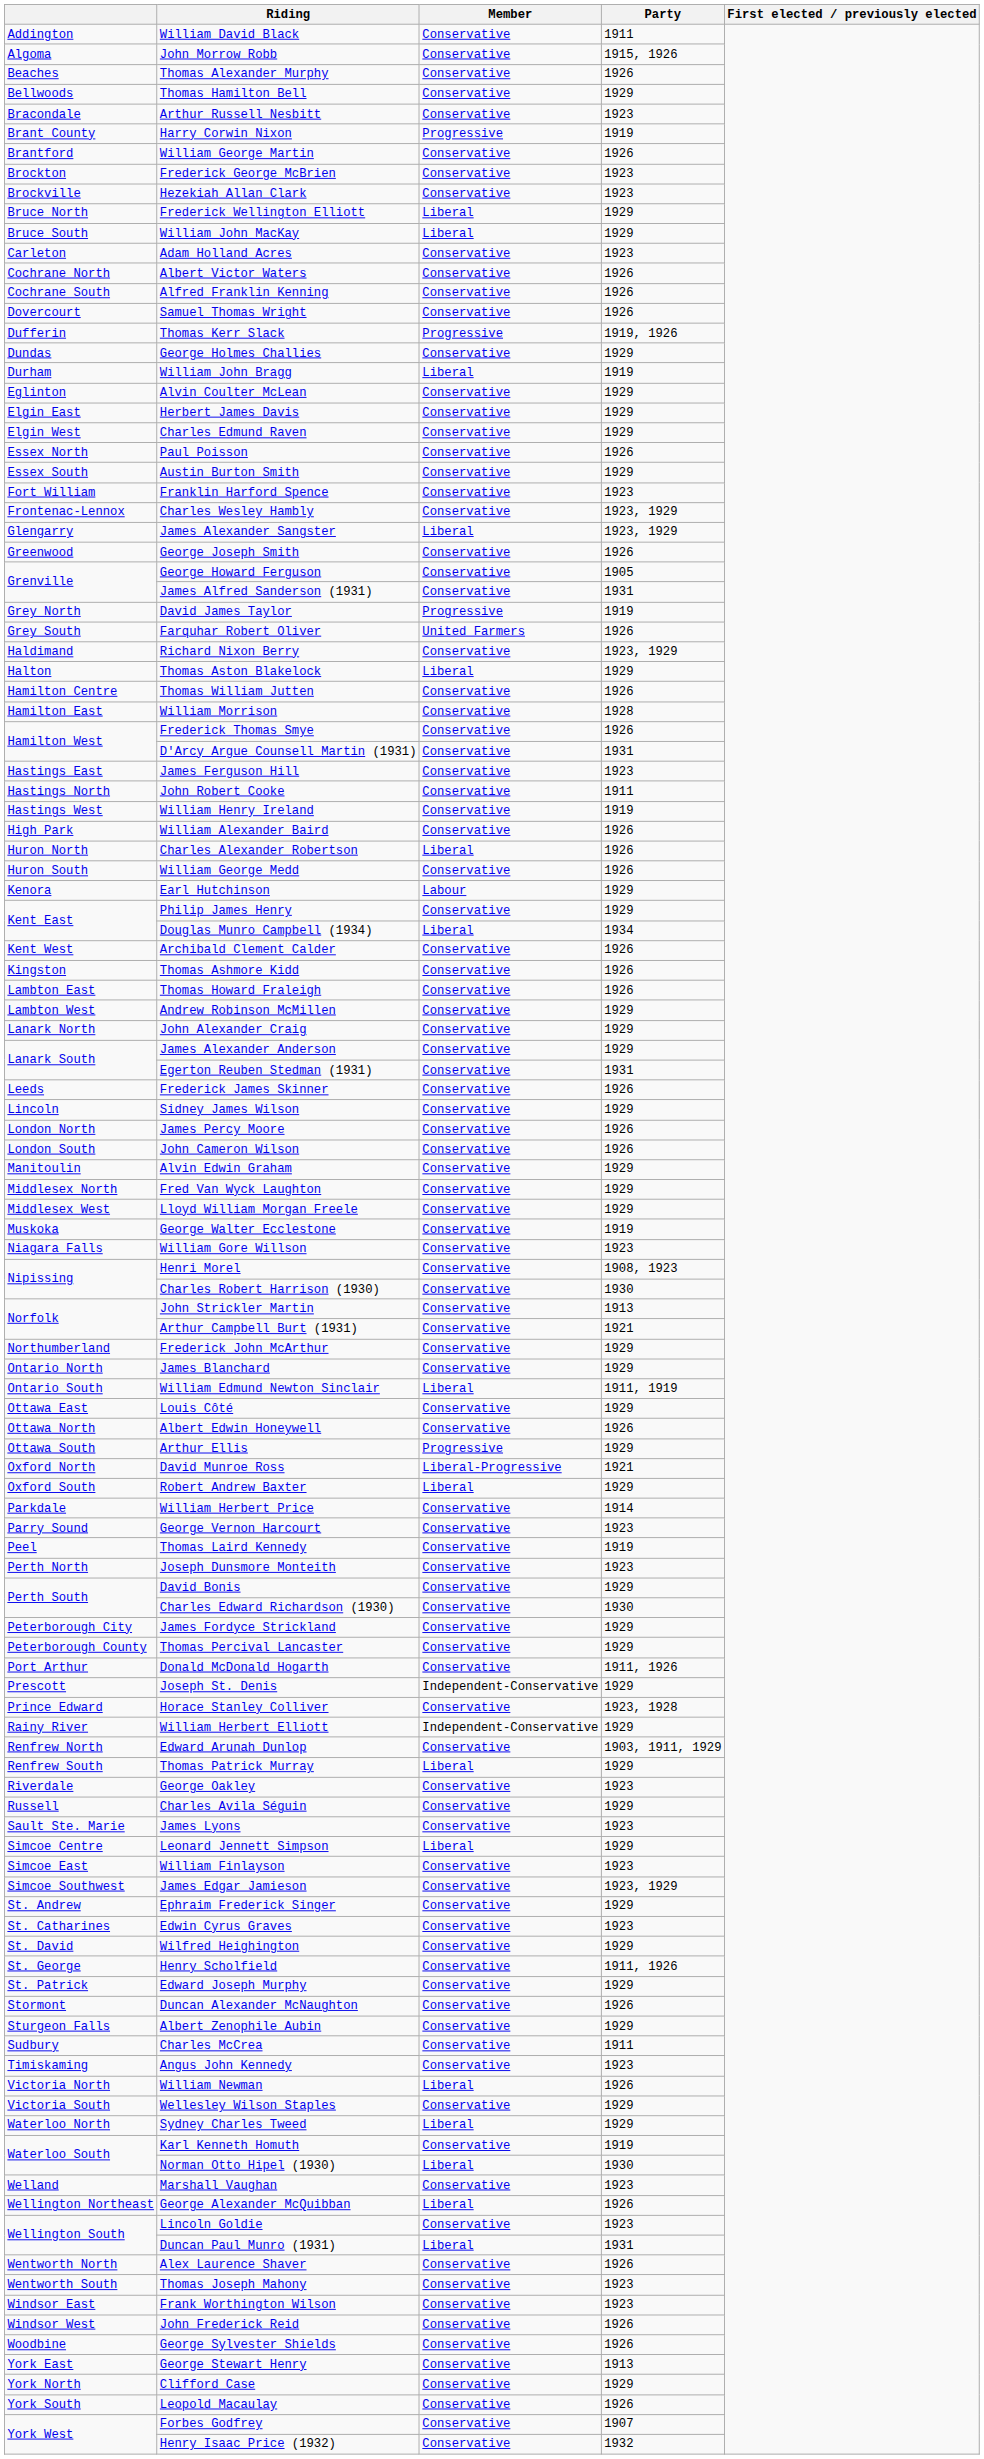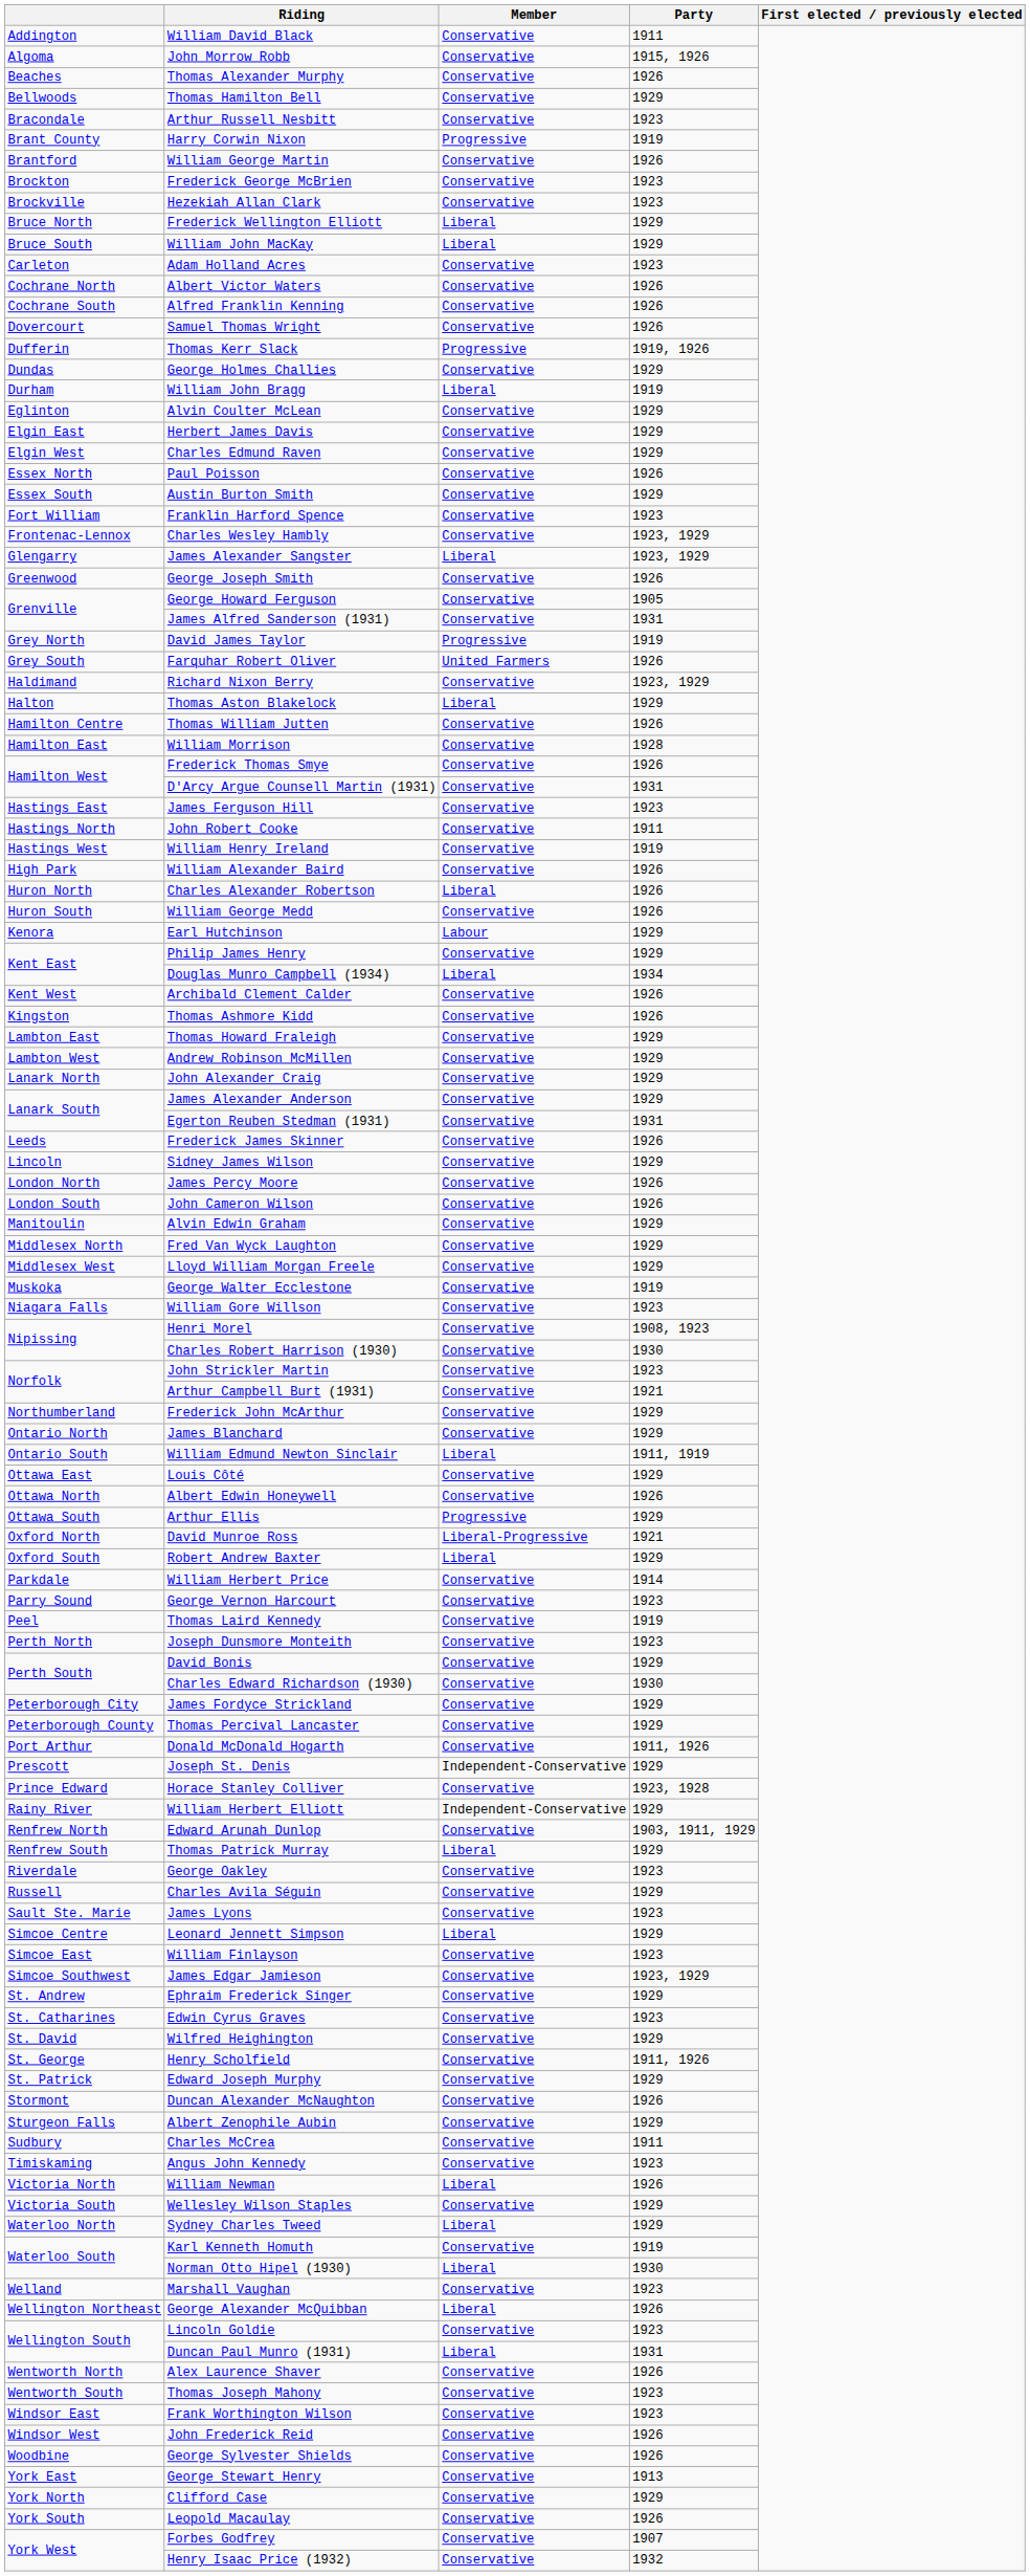Thomas Howard Fraleigh | Party: 1926 -> 1929
John Strickler Martin | Party: 1913 -> 1923
